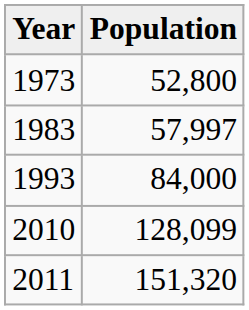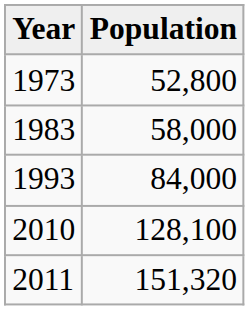1983 | Population: 57,997 -> 58,000
2010 | Population: 128,099 -> 128,100
